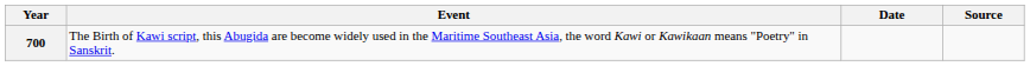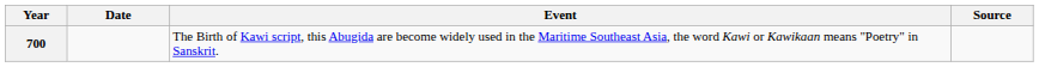columns swapped: Date <-> Event
